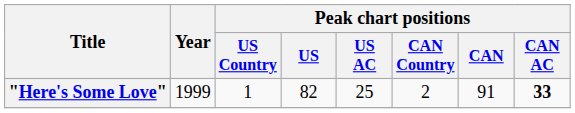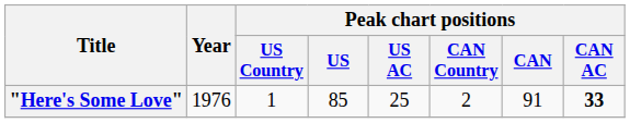"Here's Some Love" | Year: 1999 -> 1976
"Here's Some Love" | Peak chart positions / US: 82 -> 85
